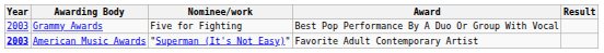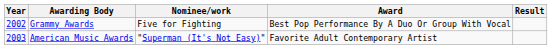Grammy Awards | Year: 2003 -> 2002
American Music Awards | Year: bold -> normal
